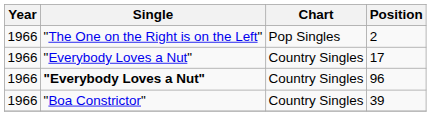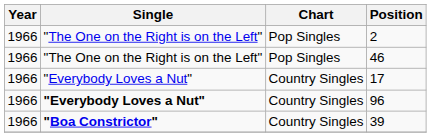+ row: 1966 | "The One on the Right is on the Left" | Pop Singles | 46
39 | Single: normal -> bold
